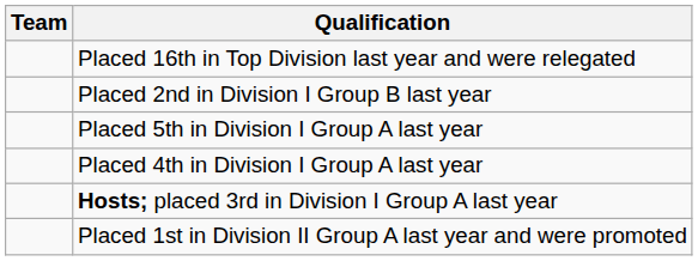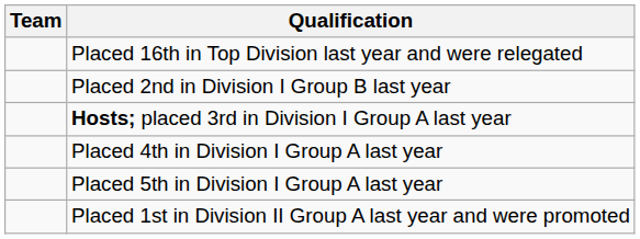rows swapped: Hosts; placed 3rd in Division I Group A last year <-> Placed 5th in Division I Group A last year
